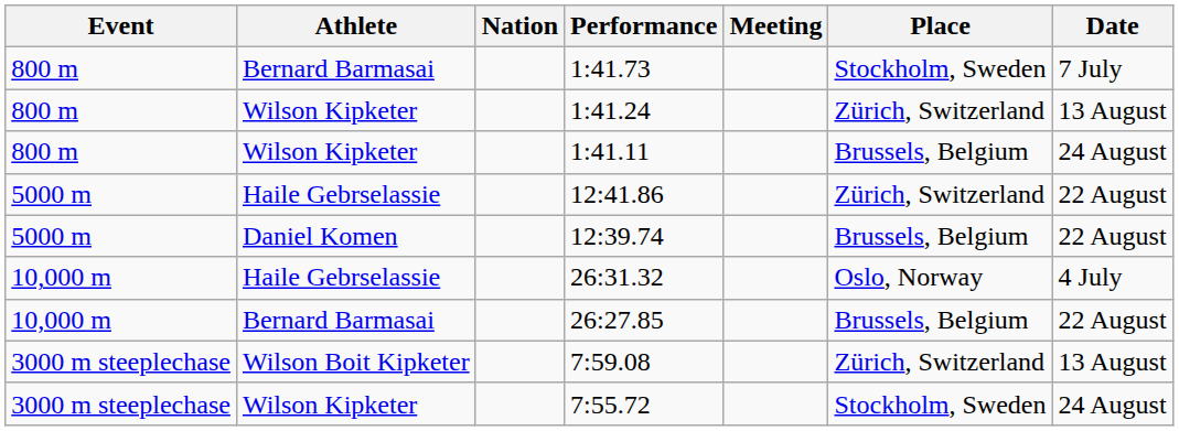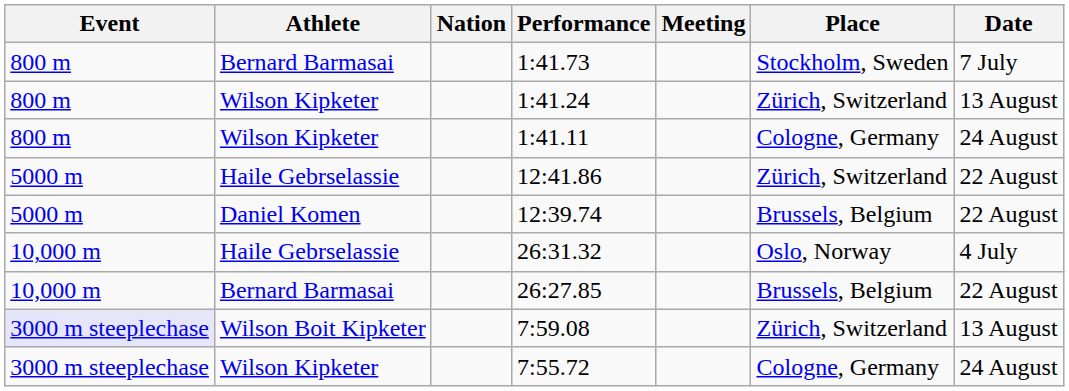1:41.11 | Place: Brussels, Belgium -> Cologne, Germany
7:59.08 | Event: no background -> lavender background
7:55.72 | Place: Stockholm, Sweden -> Cologne, Germany
